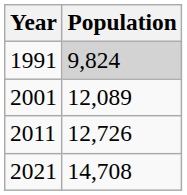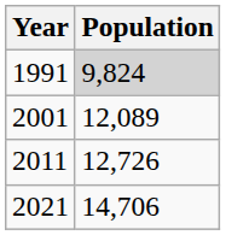2021 | Population: 14,708 -> 14,706
